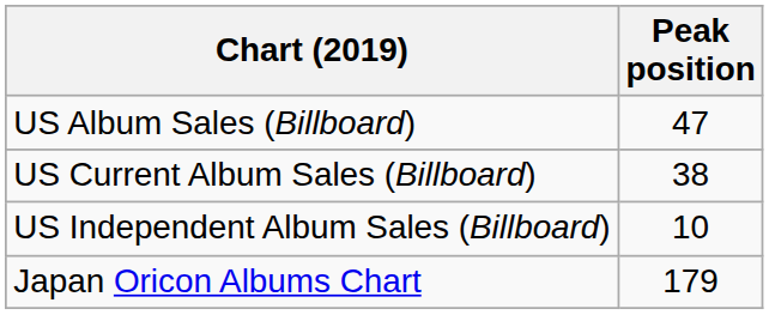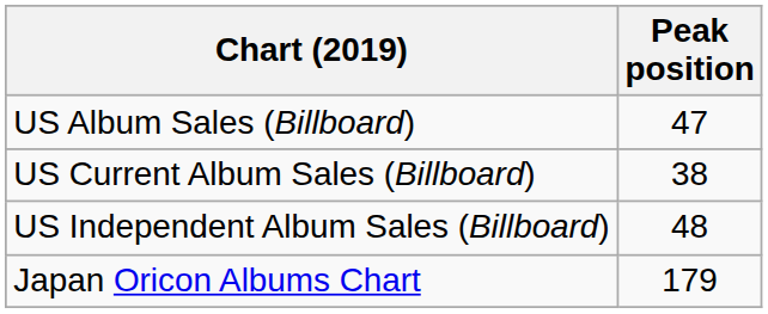US Independent Album Sales (Billboard) | Peak position: 10 -> 48
